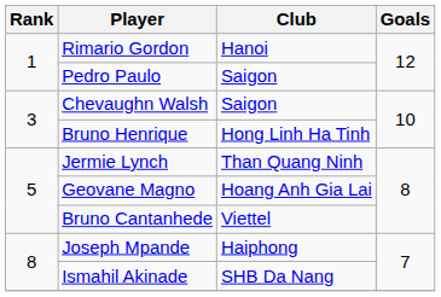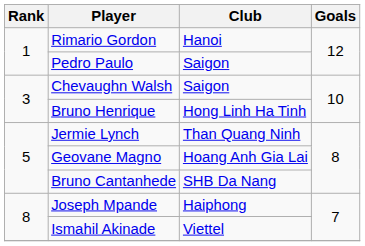Bruno Cantanhede | Club: Viettel -> SHB Da Nang
Ismahil Akinade | Club: SHB Da Nang -> Viettel
